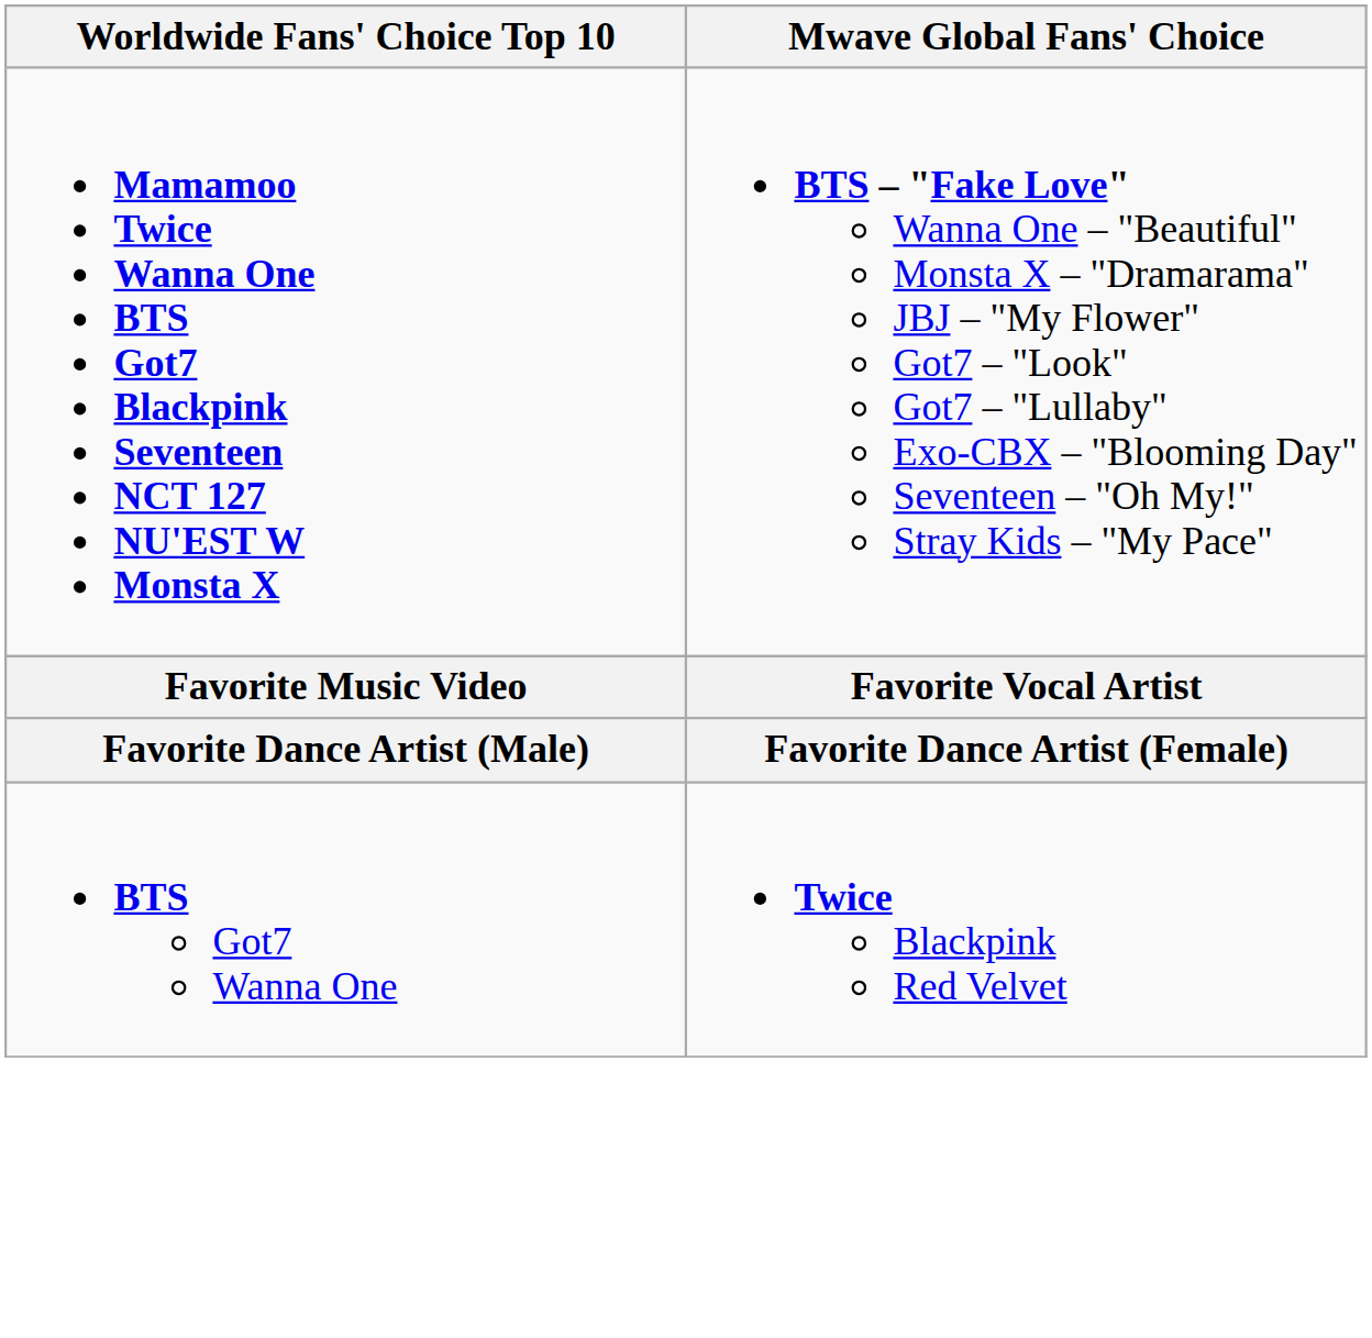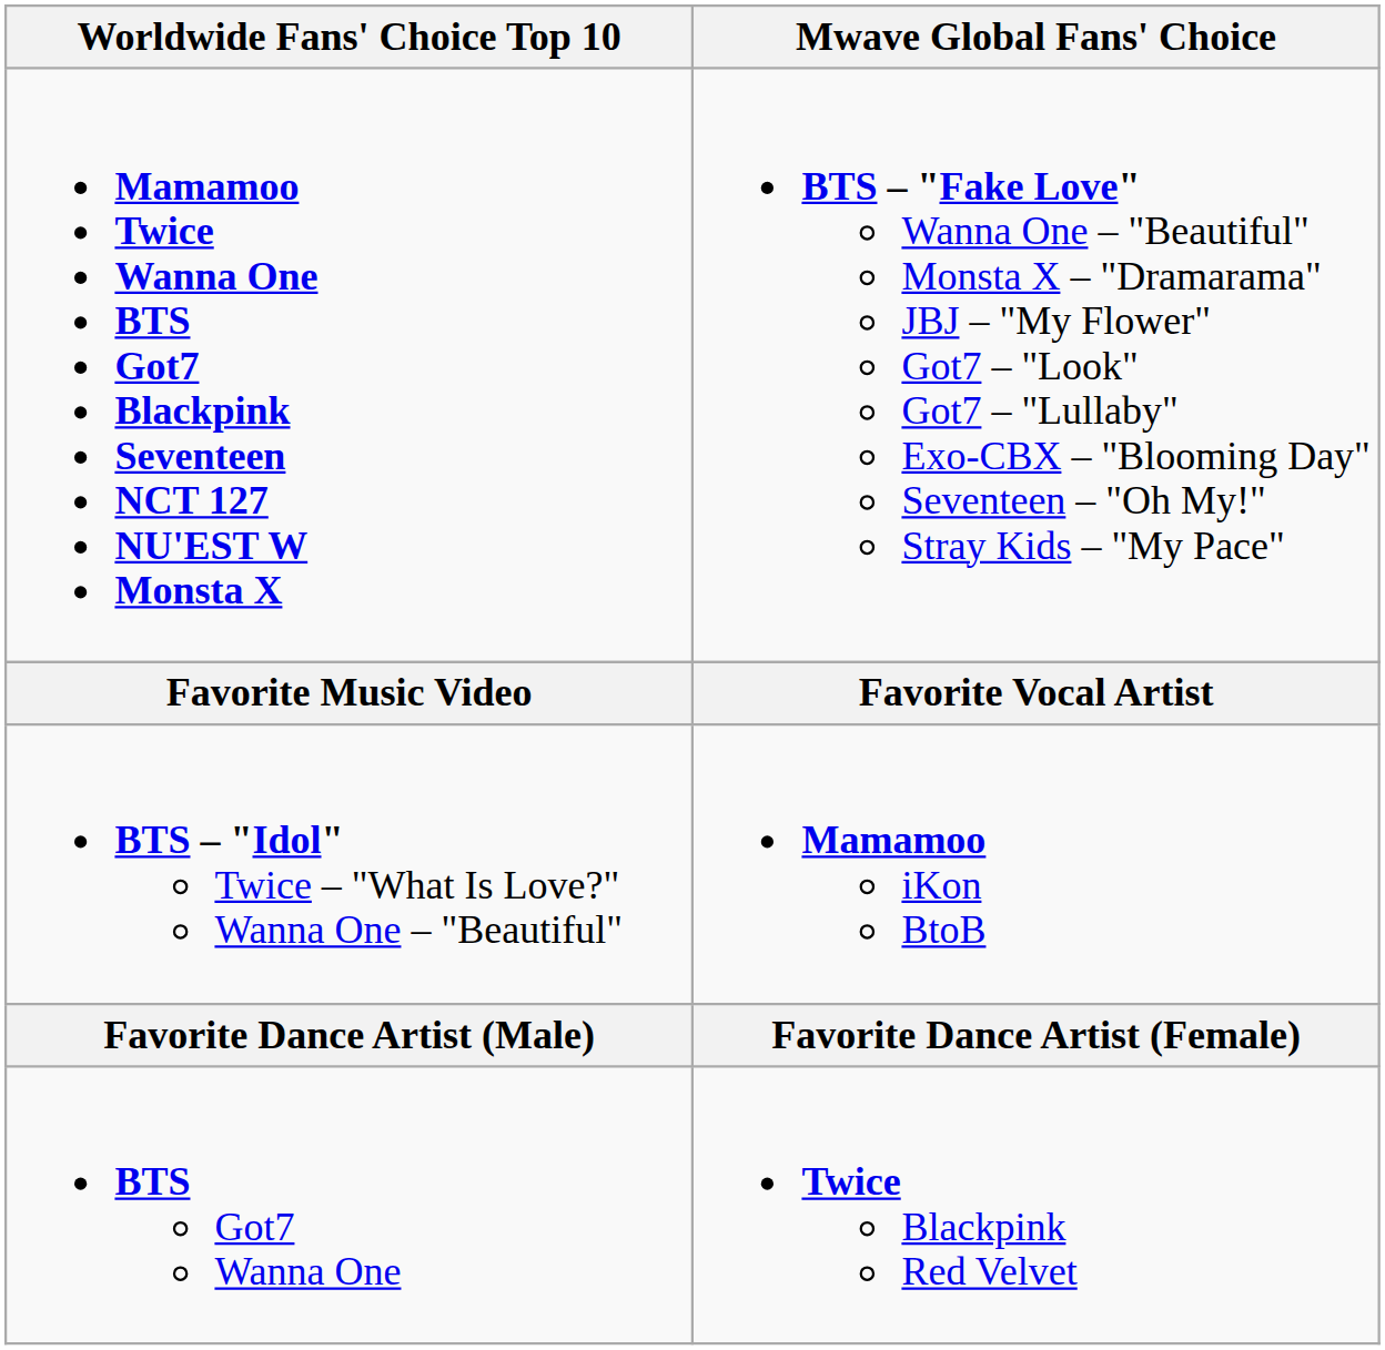+ row: BTS – "Idol" Twice – "What Is Love?" Wanna One – "Beautiful" | Mamamoo iKon BtoB
